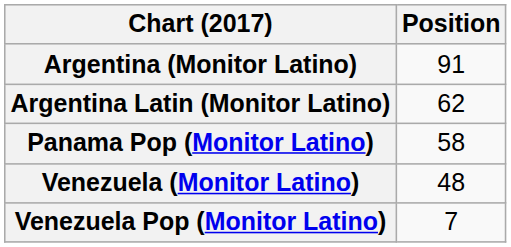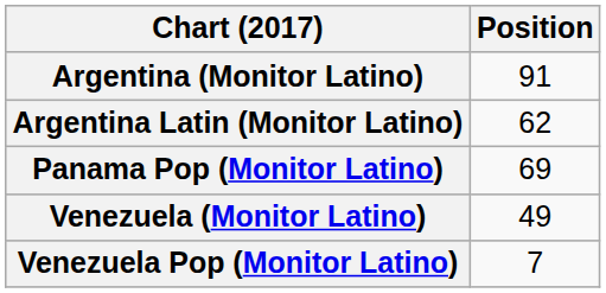Panama Pop (Monitor Latino) | Position: 58 -> 69
Venezuela (Monitor Latino) | Position: 48 -> 49
